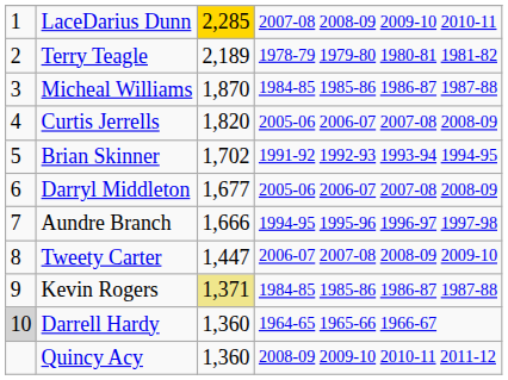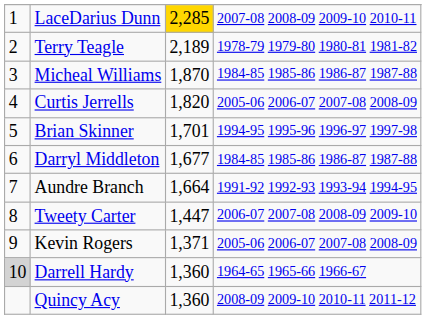Brian Skinner | column 3: 1,702 -> 1,701
Brian Skinner | column 4: 1991-92 1992-93 1993-94 1994-95 -> 1994-95 1995-96 1996-97 1997-98
Darryl Middleton | column 4: 2005-06 2006-07 2007-08 2008-09 -> 1984-85 1985-86 1986-87 1987-88
Aundre Branch | column 3: 1,666 -> 1,664
Aundre Branch | column 4: 1994-95 1995-96 1996-97 1997-98 -> 1991-92 1992-93 1993-94 1994-95
Kevin Rogers | column 3: khaki background -> no background
Kevin Rogers | column 4: 1984-85 1985-86 1986-87 1987-88 -> 2005-06 2006-07 2007-08 2008-09
